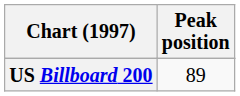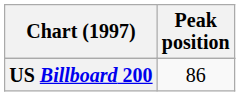US Billboard 200 | Peak position: 89 -> 86
